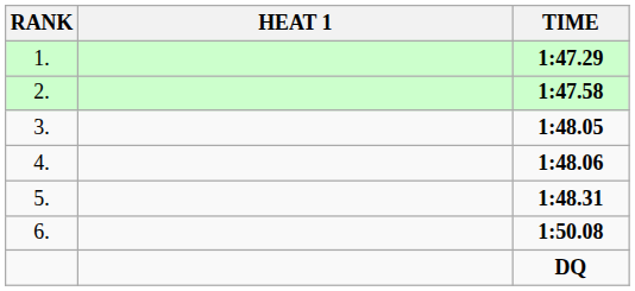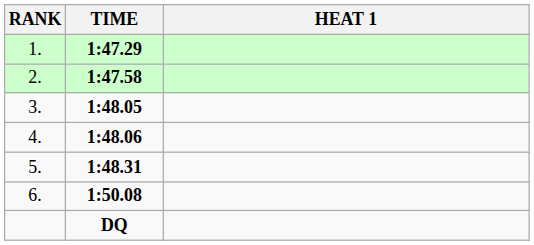columns swapped: HEAT 1 <-> TIME
